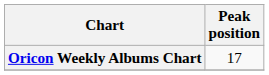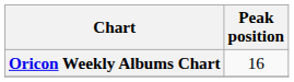Oricon Weekly Albums Chart | Peak position: 17 -> 16
